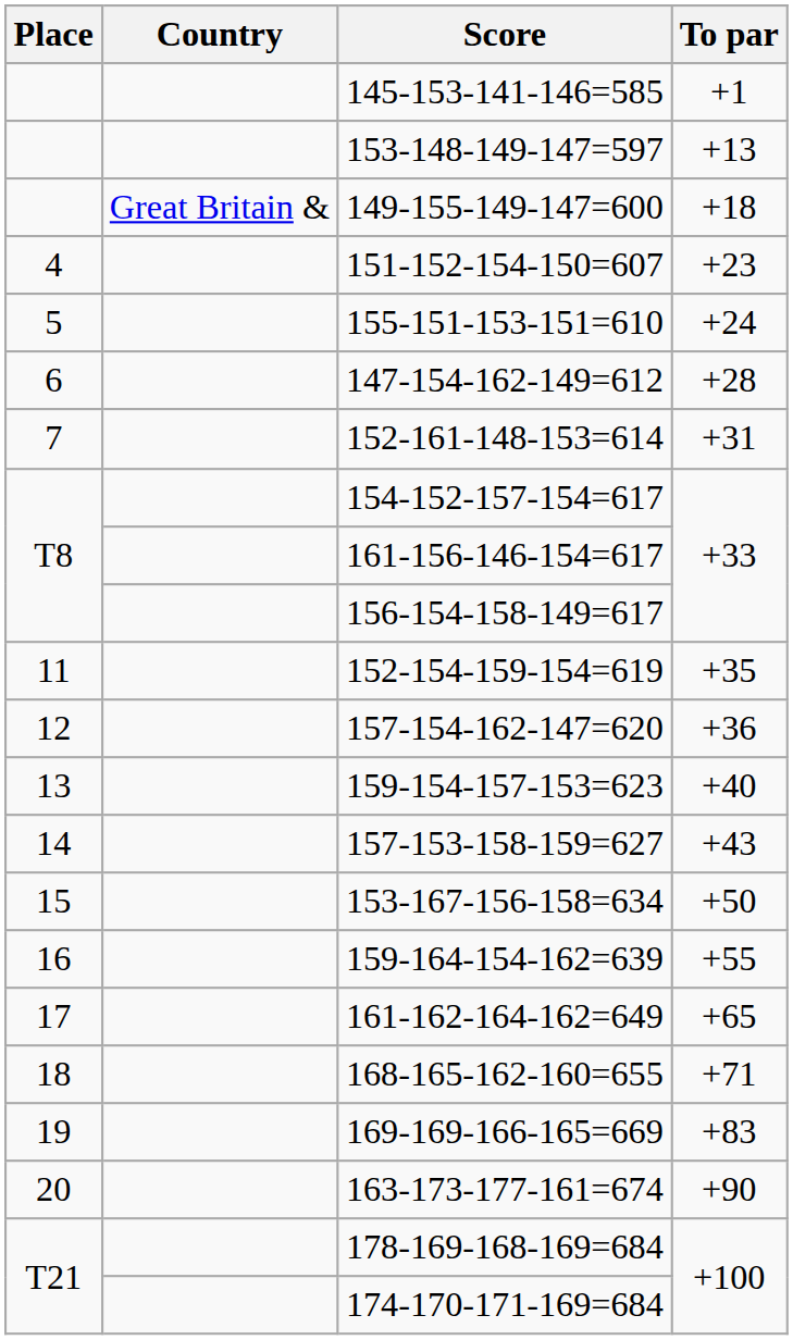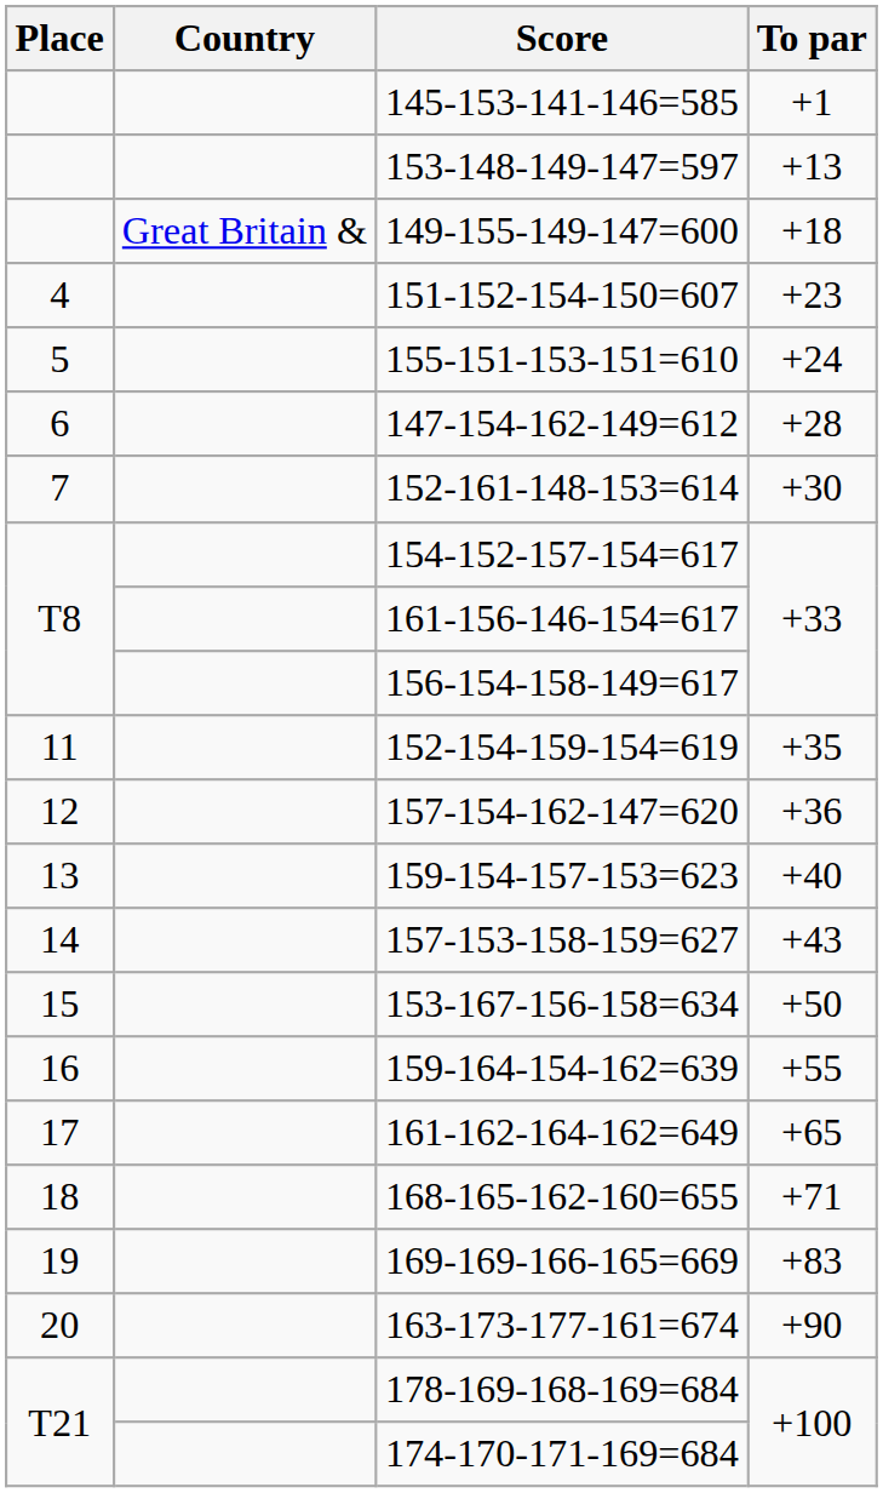152-161-148-153=614 | To par: +31 -> +30
